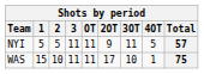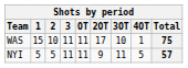rows swapped: NYI <-> WAS
